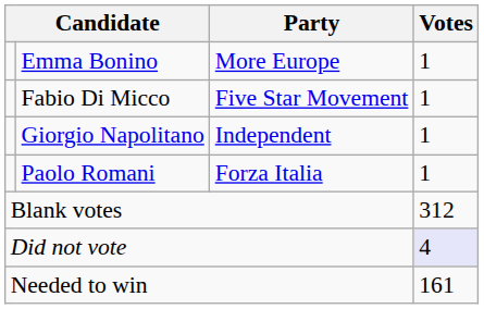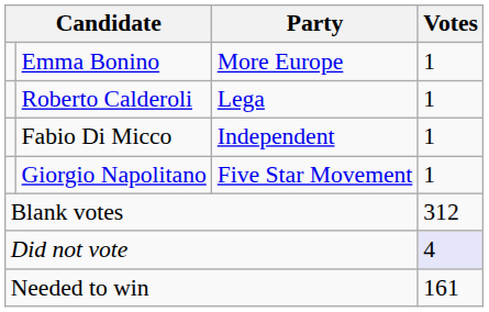+ row: Roberto Calderoli | Lega | 1
Fabio Di Micco | Party: Five Star Movement -> Independent
Giorgio Napolitano | Party: Independent -> Five Star Movement
- row: Paolo Romani | Forza Italia | 1
